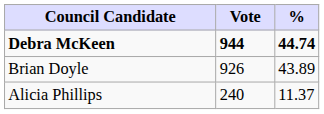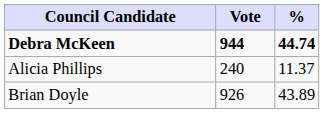rows swapped: Brian Doyle <-> Alicia Phillips
